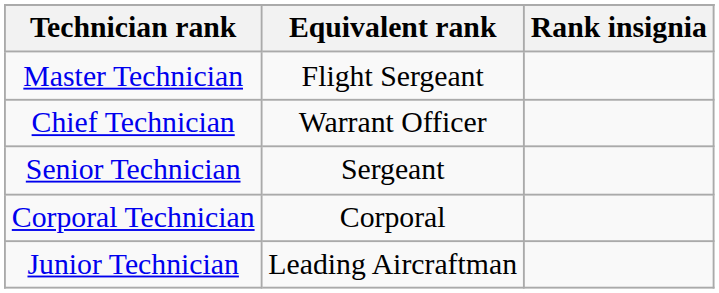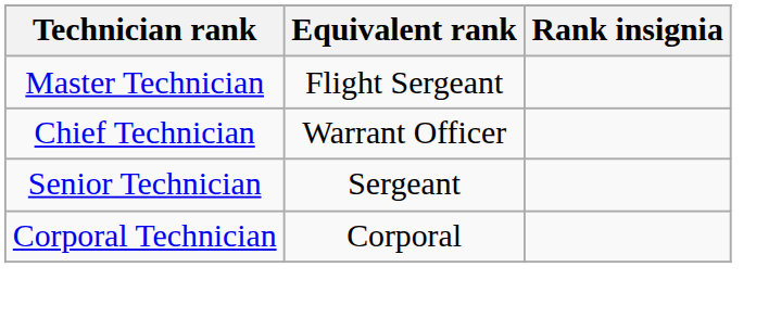- row: Junior Technician | Leading Aircraftman
